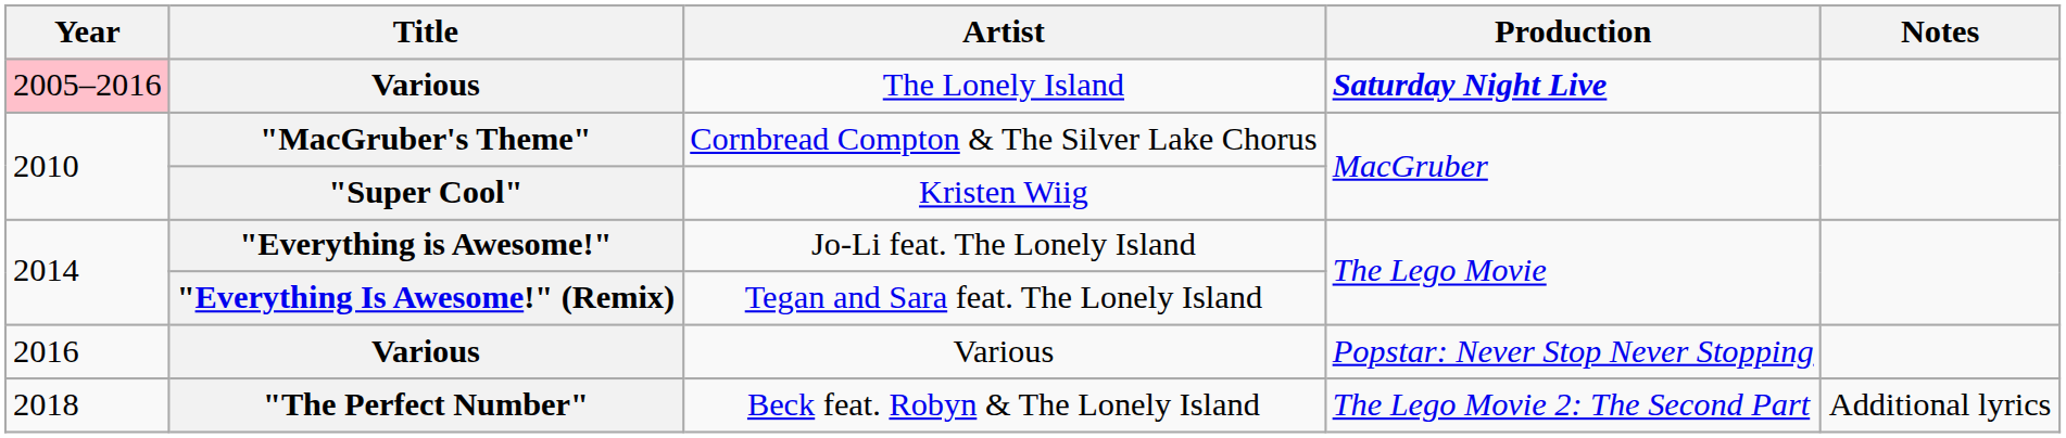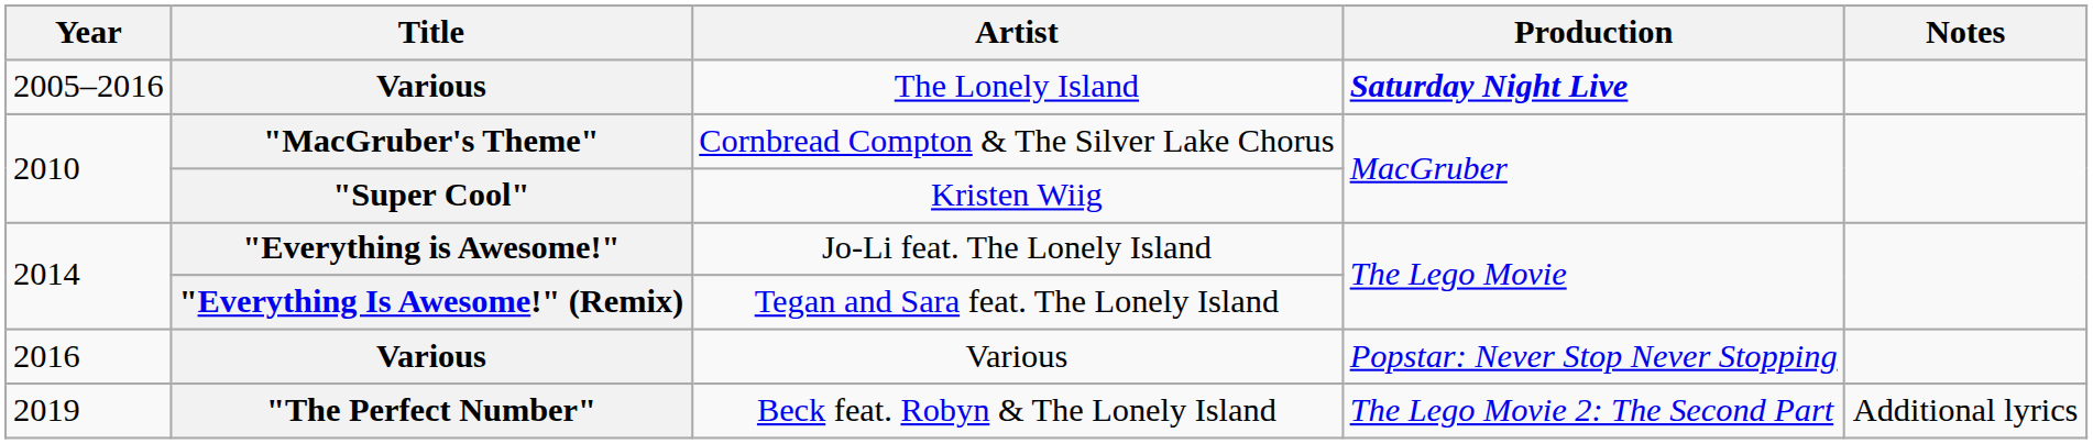The Lonely Island | Year: pink background -> no background
Beck feat. Robyn & The Lonely Island | Year: 2018 -> 2019
